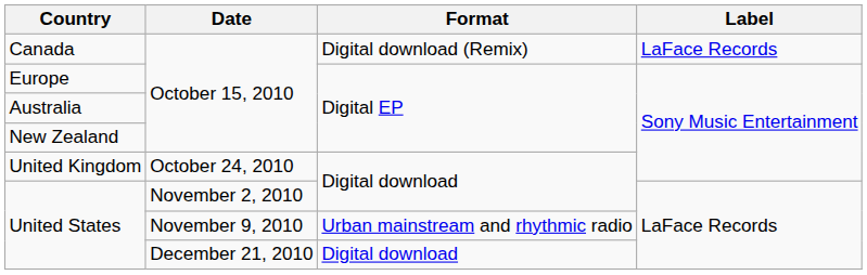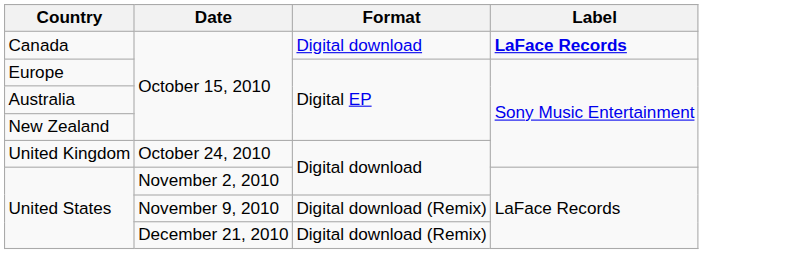Canada | Format: Digital download (Remix) -> Digital download
Canada | Label: normal -> bold
United States / November 9, 2010 | Format: Urban mainstream and rhythmic radio -> Digital download (Remix)
United States / December 21, 2010 | Format: Digital download -> Digital download (Remix)
